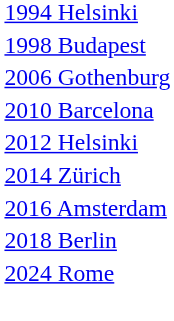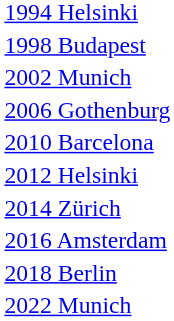+ row: 2002 Munich
+ row: 2022 Munich
- row: 2024 Rome
